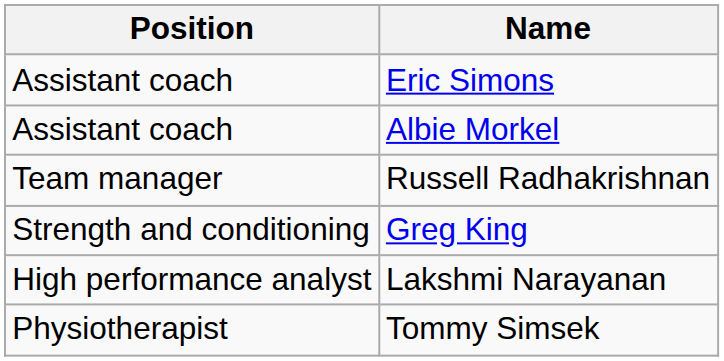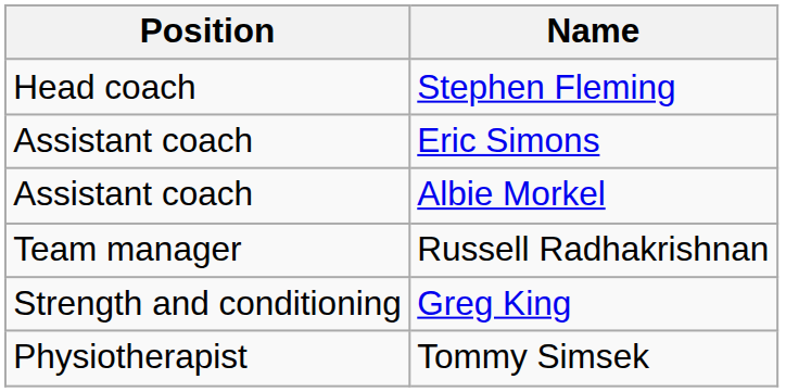+ row: Head coach | Stephen Fleming
- row: High performance analyst | Lakshmi Narayanan
